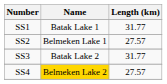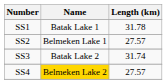SS1 | Length (km): 31.77 -> 31.78
SS3 | Length (km): 31.77 -> 31.74
